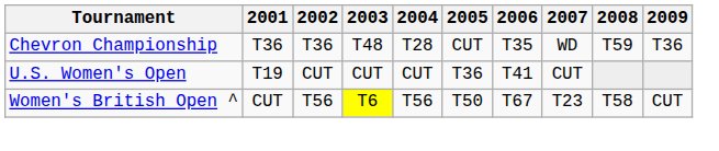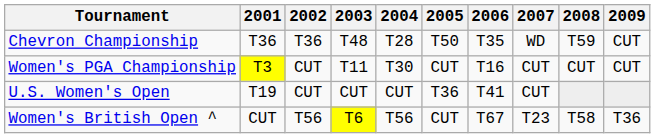Chevron Championship | 2005: CUT -> T50
Chevron Championship | 2009: T36 -> CUT
+ row: Women's PGA Championship | T3 | CUT | T11 | T30 | CUT | T16 | CUT | CUT | CUT
Women's British Open ^ | 2005: T50 -> CUT
Women's British Open ^ | 2009: CUT -> T36
